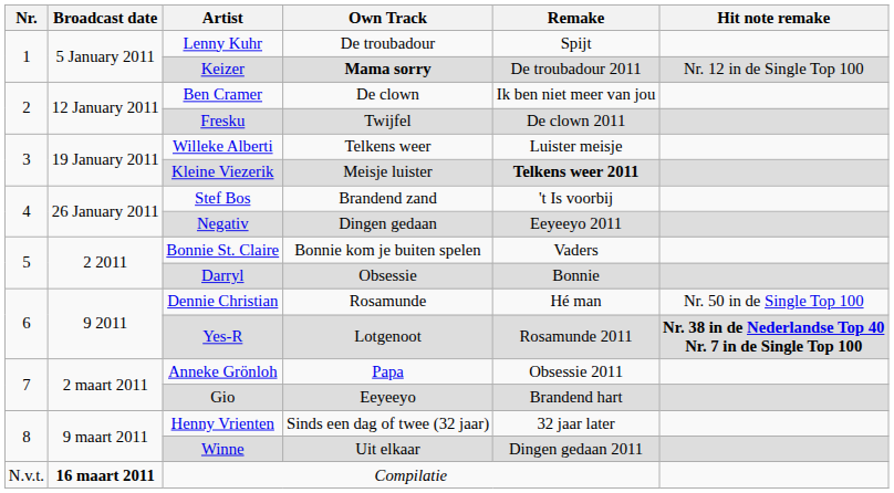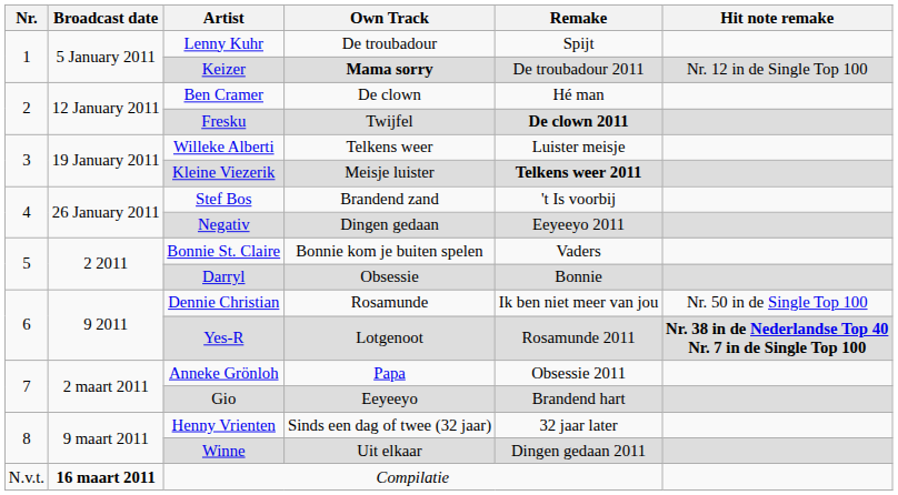Ben Cramer | Remake: Ik ben niet meer van jou -> Hé man
Fresku | Remake: normal -> bold
Dennie Christian | Remake: Hé man -> Ik ben niet meer van jou
